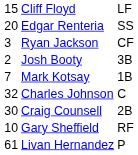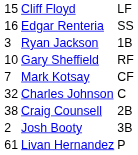Edgar Renteria | column 1: 20 -> 16
Ryan Jackson | column 3: CF -> 1B
rows swapped: Gary Sheffield <-> Josh Booty
Mark Kotsay | column 3: 1B -> CF
Craig Counsell | column 1: 30 -> 38
